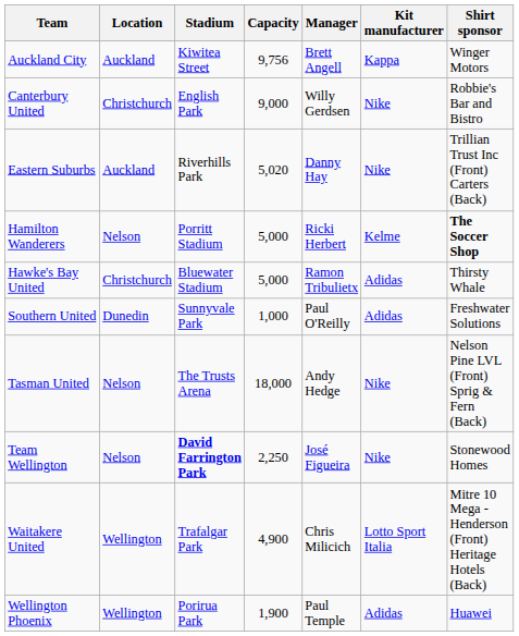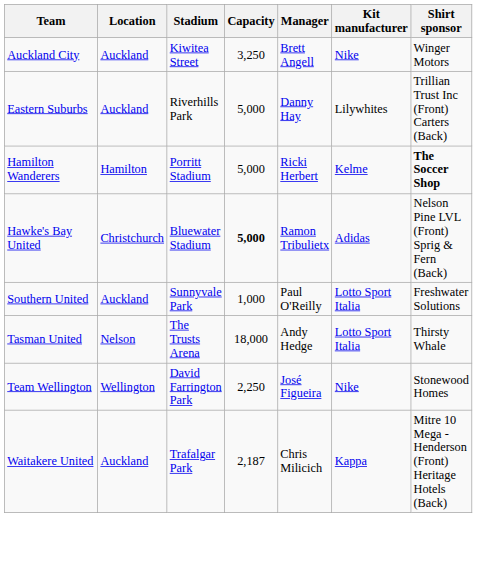Auckland City | Capacity: 9,756 -> 3,250
Auckland City | Kit manufacturer: Kappa -> Nike
- row: Canterbury United | Christchurch | English Park | 9,000 | Willy Gerdsen | Nike | Robbie's Bar and Bistro
Eastern Suburbs | Capacity: 5,020 -> 5,000
Eastern Suburbs | Kit manufacturer: Nike -> Lilywhites
Hamilton Wanderers | Location: Nelson -> Hamilton
Hawke's Bay United | Capacity: normal -> bold
Hawke's Bay United | Shirt sponsor: Thirsty Whale -> Nelson Pine LVL (Front) Sprig & Fern (Back)
Southern United | Location: Dunedin -> Auckland
Southern United | Kit manufacturer: Adidas -> Lotto Sport Italia
Tasman United | Kit manufacturer: Nike -> Lotto Sport Italia
Tasman United | Shirt sponsor: Nelson Pine LVL (Front) Sprig & Fern (Back) -> Thirsty Whale
Team Wellington | Location: Nelson -> Wellington
Team Wellington | Stadium: bold -> normal
Waitakere United | Location: Wellington -> Auckland
Waitakere United | Capacity: 4,900 -> 2,187
Waitakere United | Kit manufacturer: Lotto Sport Italia -> Kappa
- row: Wellington Phoenix | Wellington | Porirua Park | 1,900 | Paul Temple | Adidas | Huawei
